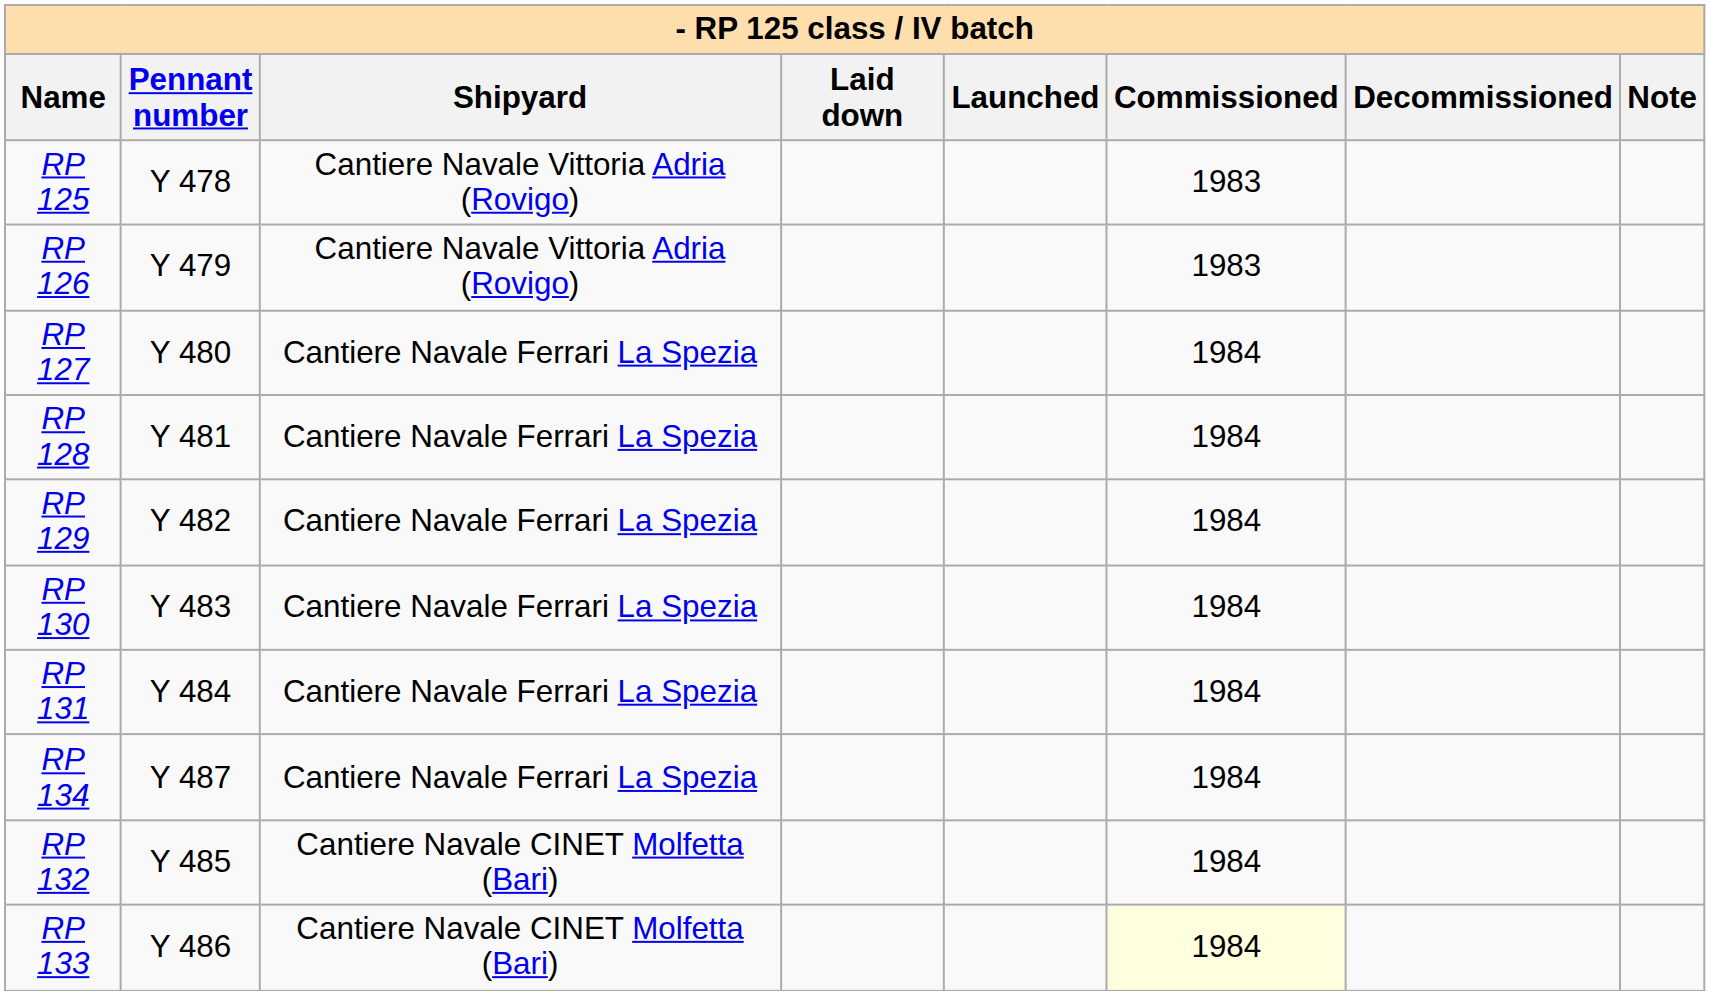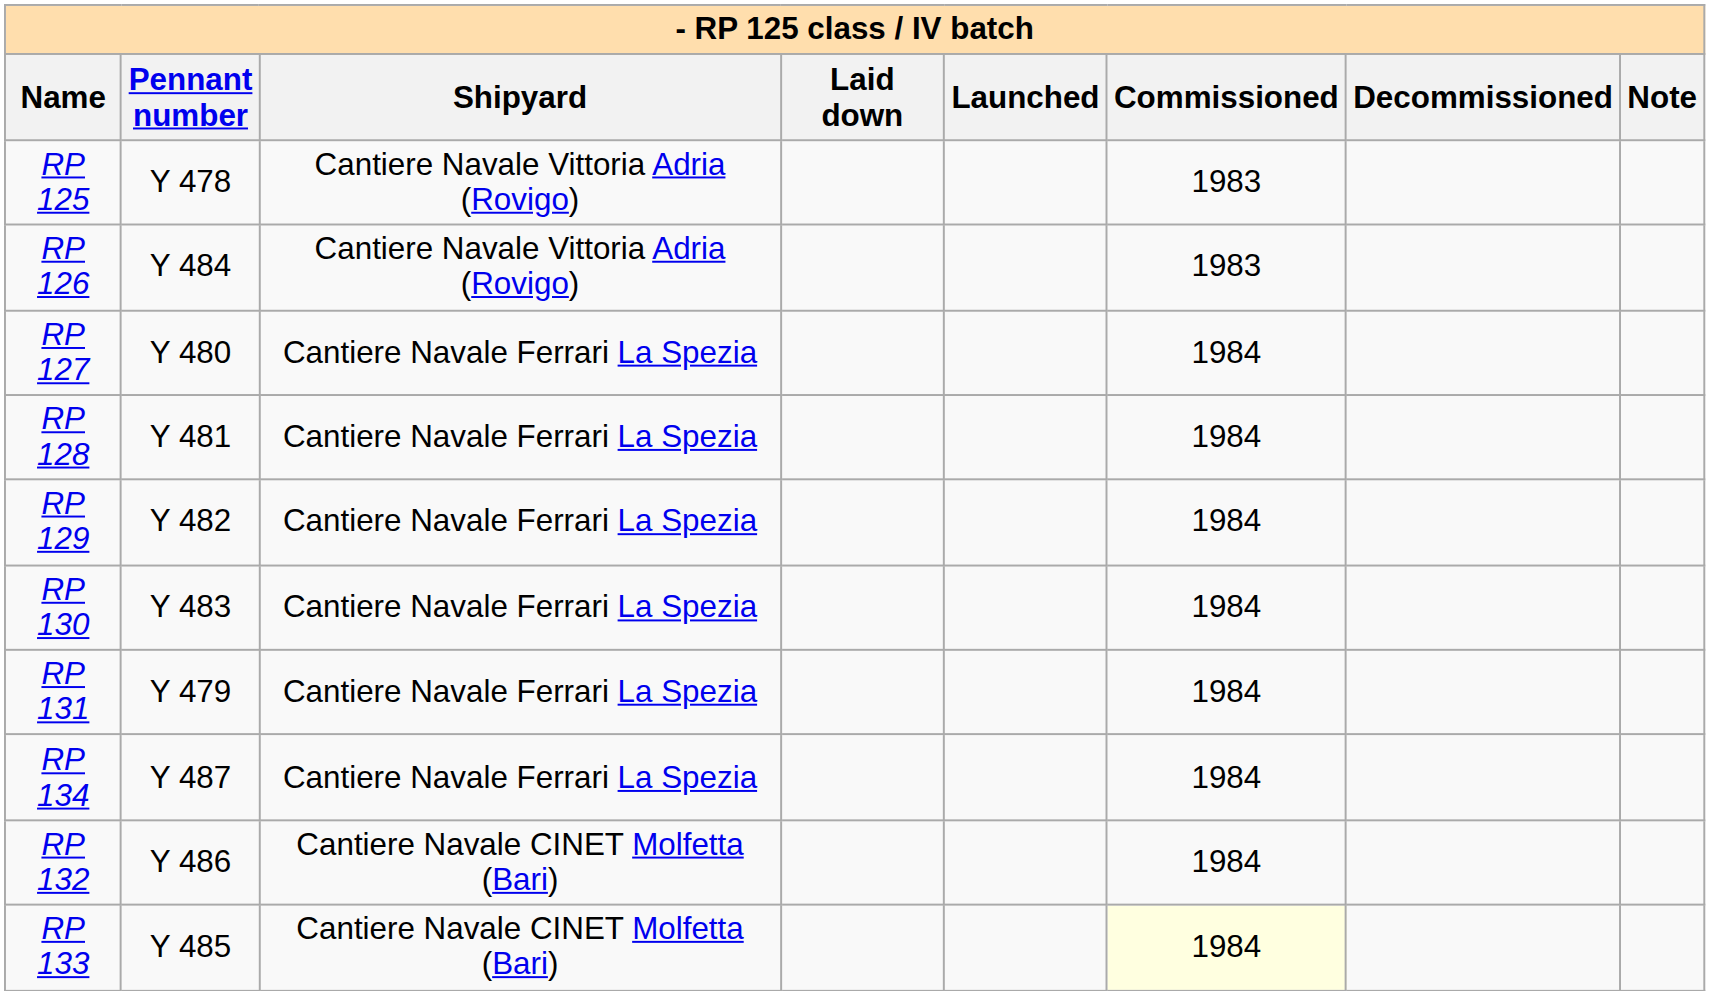RP 126 | Pennant number: Y 479 -> Y 484
RP 131 | Pennant number: Y 484 -> Y 479
RP 132 | Pennant number: Y 485 -> Y 486
RP 133 | Pennant number: Y 486 -> Y 485
